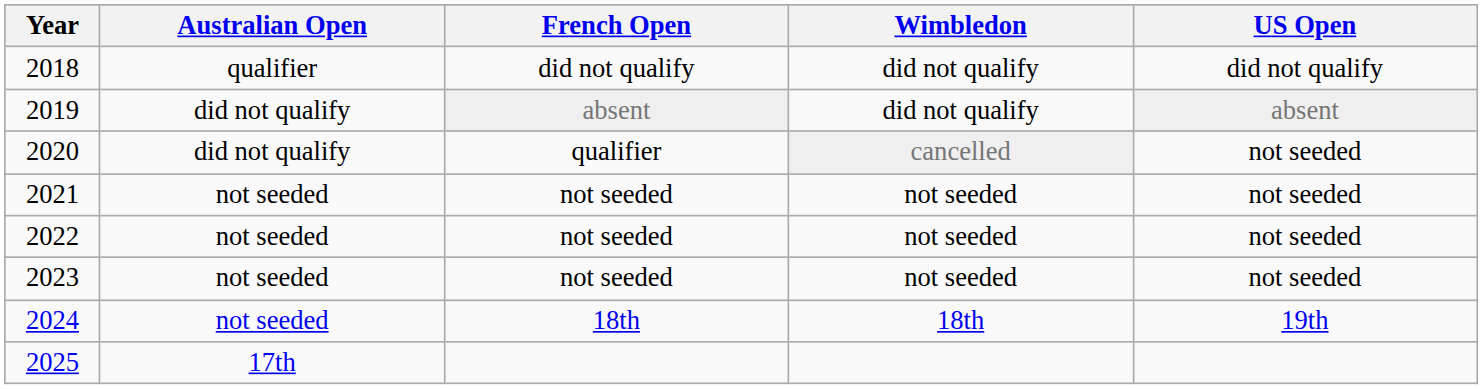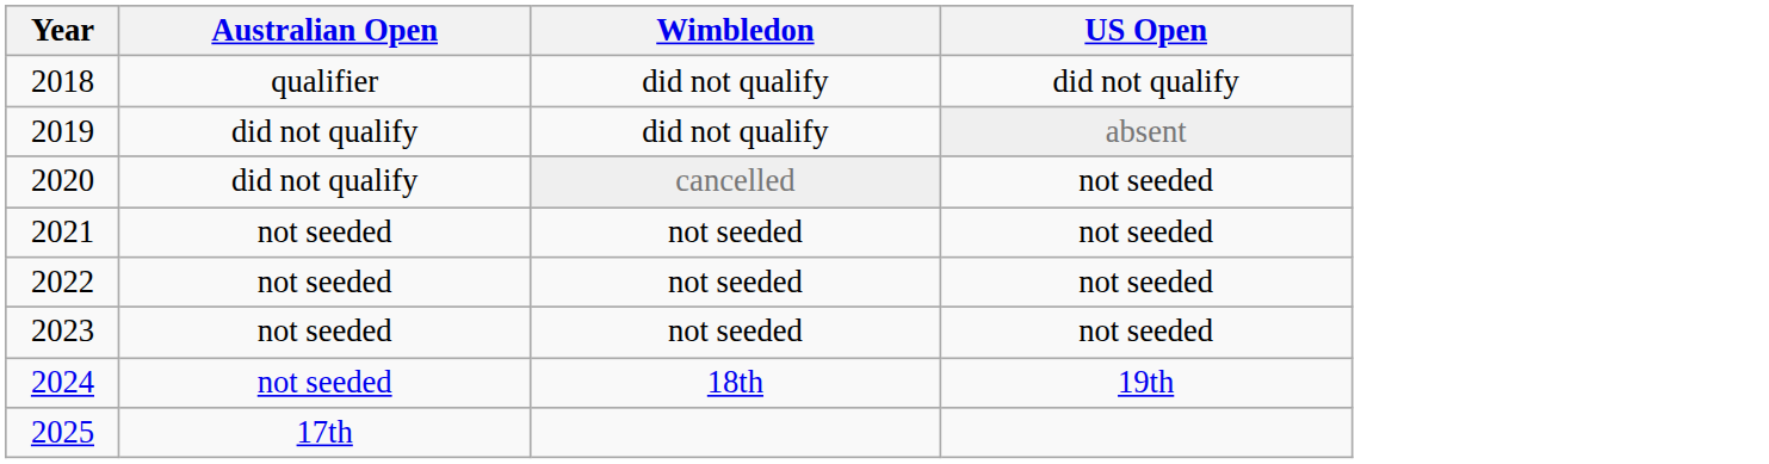- column: French Open | did not qualify | absent | qualifier | not seeded | not seeded | not seeded | 18th
